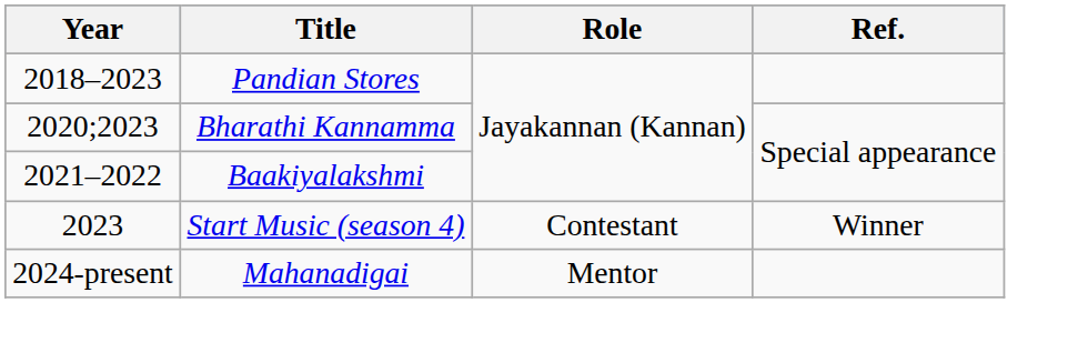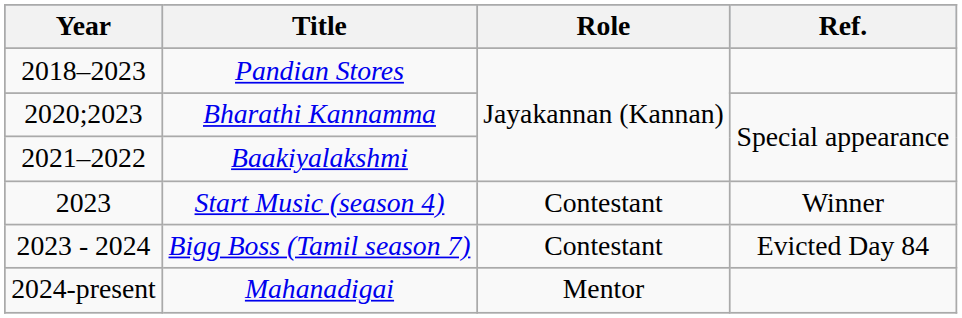+ row: 2023 - 2024 | Bigg Boss (Tamil season 7) | Contestant | Evicted Day 84
